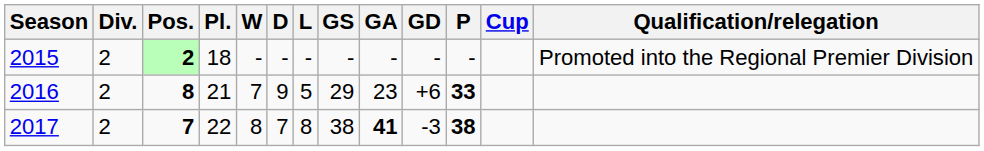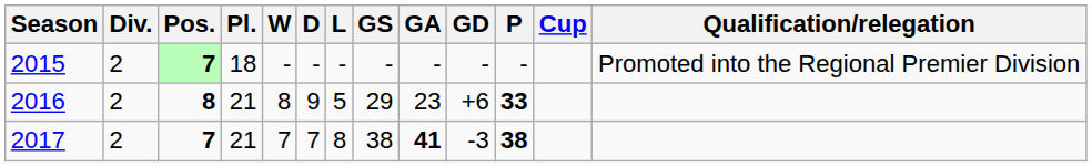2015 | Pos.: 2 -> 7
2016 | W: 7 -> 8
2017 | Pl.: 22 -> 21
2017 | W: 8 -> 7
